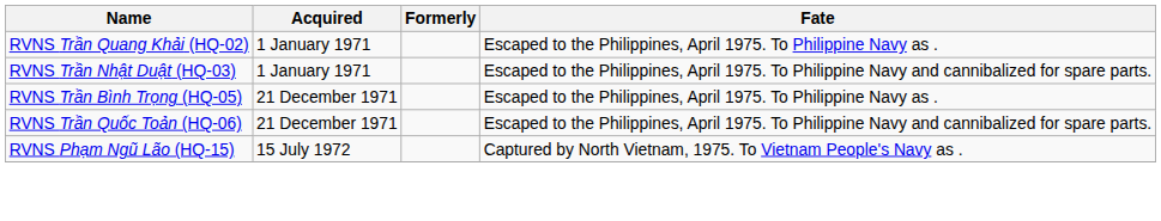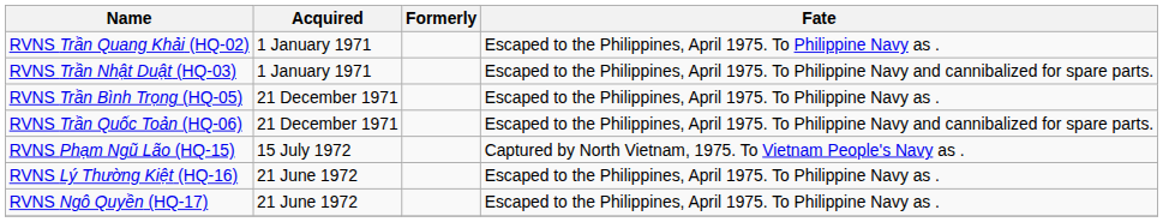+ row: RVNS Lý Thường Kiệt (HQ-16) | 21 June 1972 | Escaped to the Philippines, April 1975. To Philippine Navy as .
+ row: RVNS Ngô Quyền (HQ-17) | 21 June 1972 | Escaped to the Philippines, April 1975. To Philippine Navy as .
